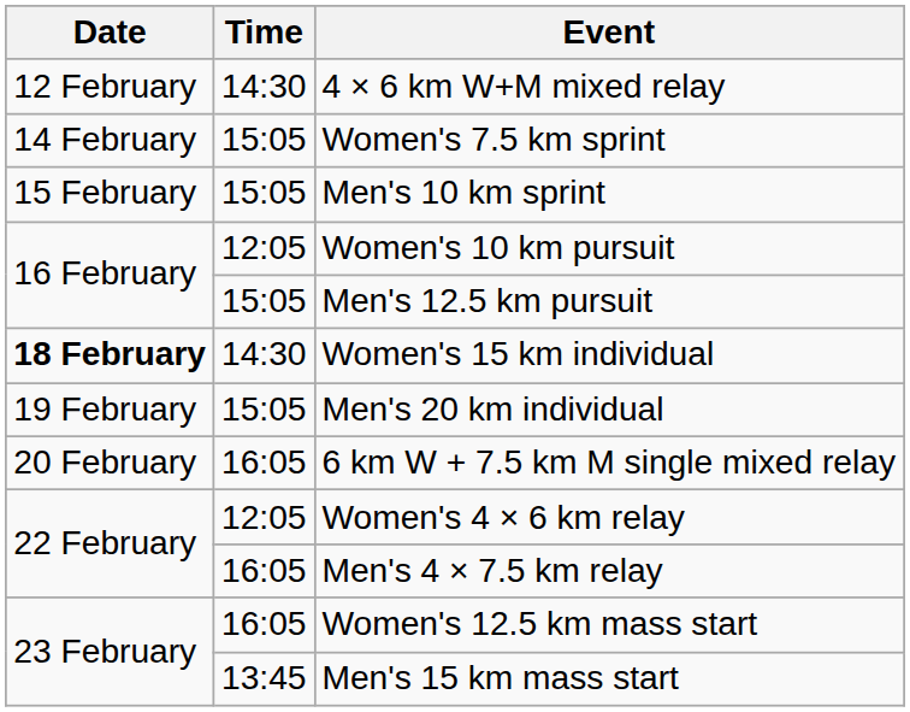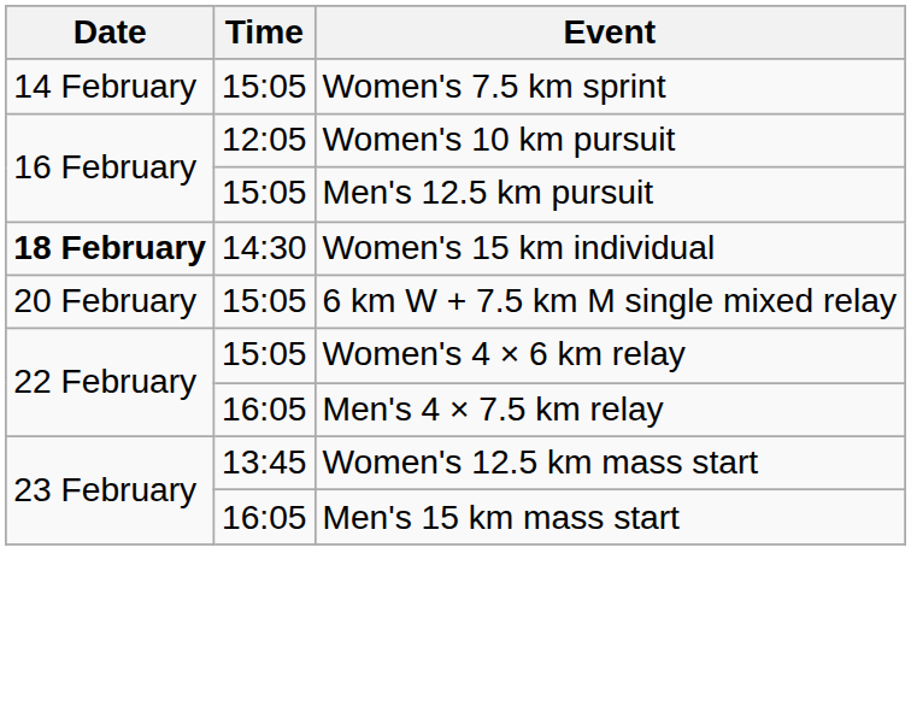- row: 12 February | 14:30 | 4 × 6 km W+M mixed relay
- row: 15 February | 15:05 | Men's 10 km sprint
- row: 19 February | 15:05 | Men's 20 km individual
6 km W + 7.5 km M single mixed relay | Time: 16:05 -> 15:05
Women's 4 × 6 km relay | Time: 12:05 -> 15:05
Women's 12.5 km mass start | Time: 16:05 -> 13:45
Men's 15 km mass start | Time: 13:45 -> 16:05
